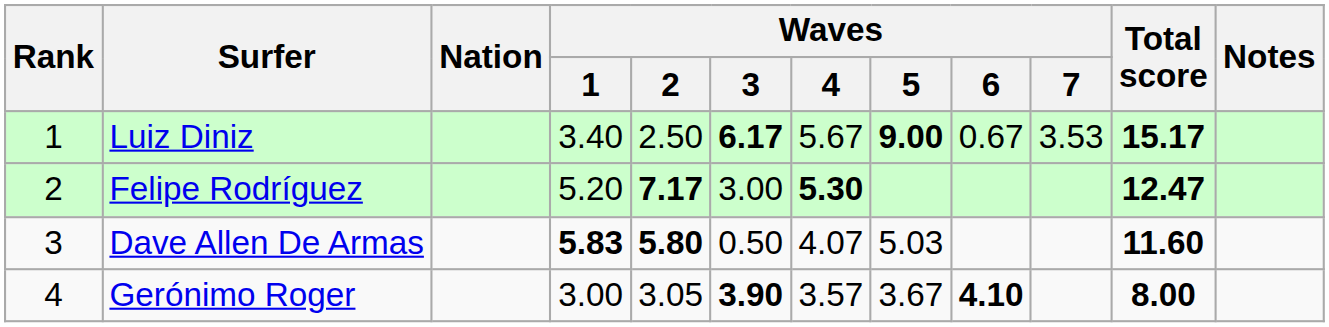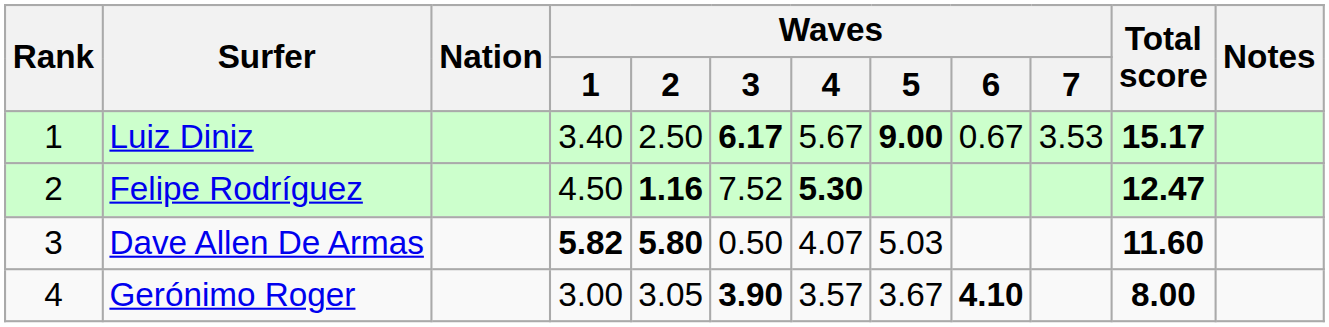Felipe Rodríguez | Waves / 1: 5.20 -> 4.50
Felipe Rodríguez | Waves / 2: 7.17 -> 1.16
Felipe Rodríguez | Waves / 3: 3.00 -> 7.52
Dave Allen De Armas | Waves / 1: 5.83 -> 5.82
